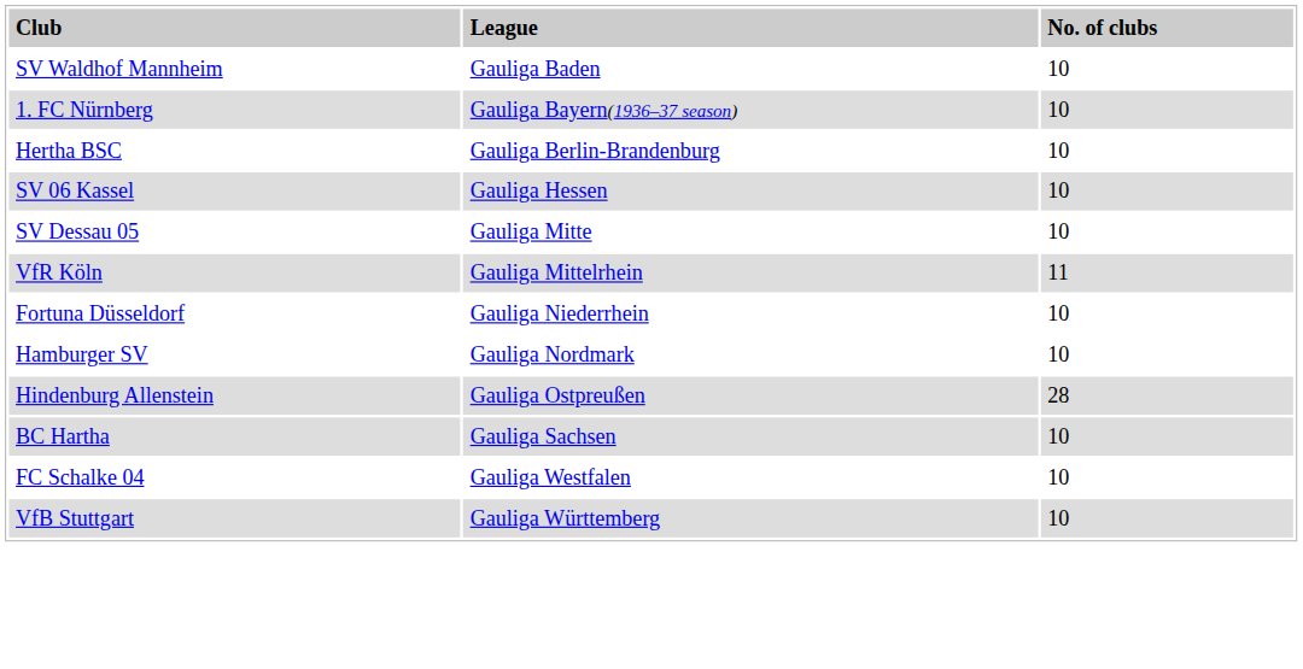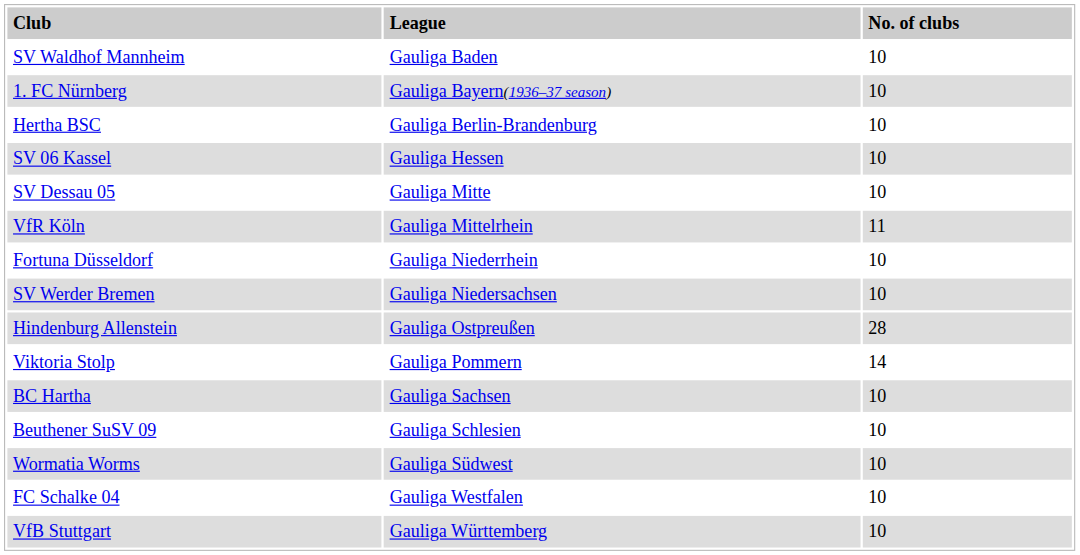+ row: SV Werder Bremen | Gauliga Niedersachsen | 10
- row: Hamburger SV | Gauliga Nordmark | 10
+ row: Viktoria Stolp | Gauliga Pommern | 14
+ row: Beuthener SuSV 09 | Gauliga Schlesien | 10
+ row: Wormatia Worms | Gauliga Südwest | 10
